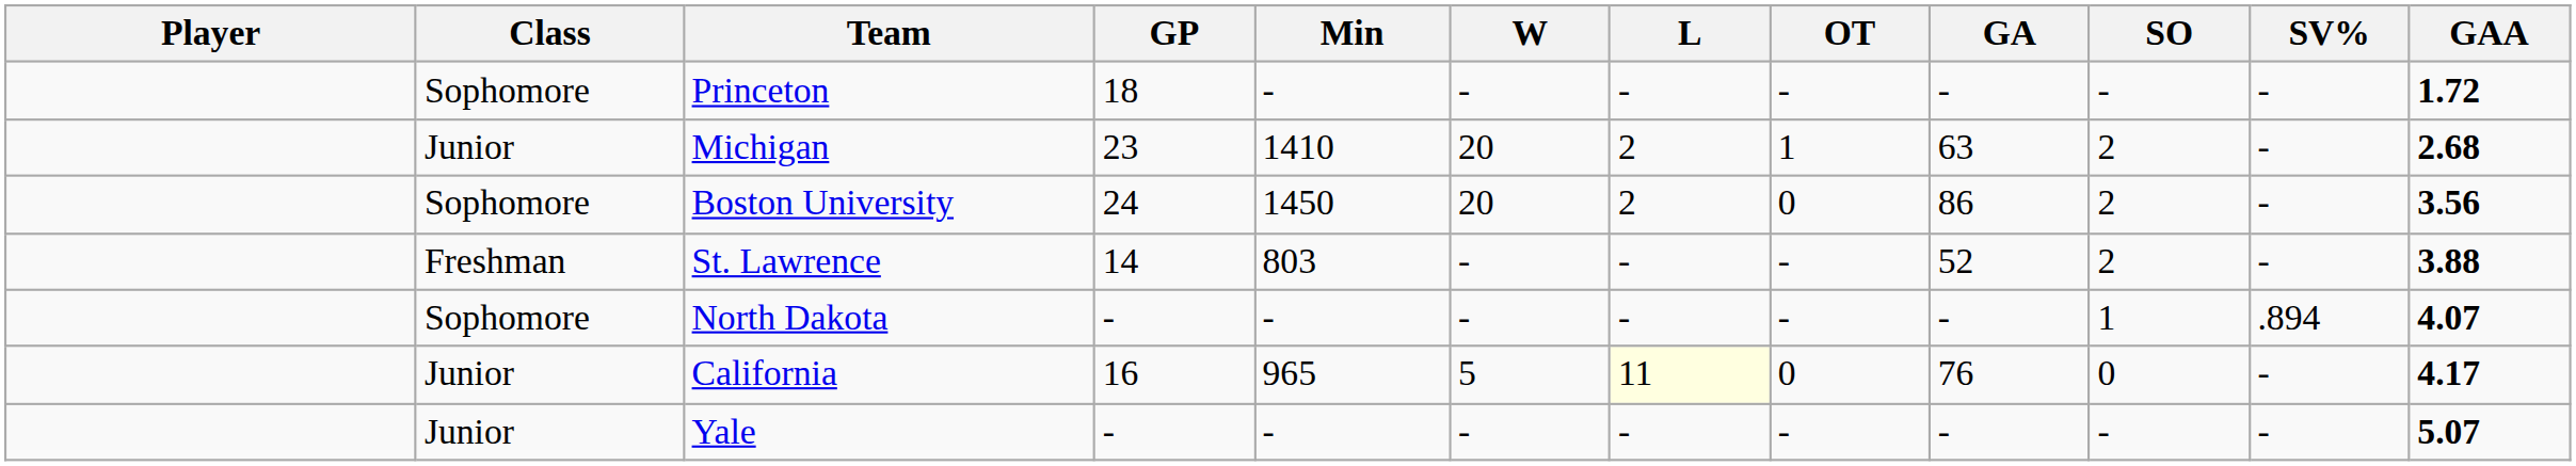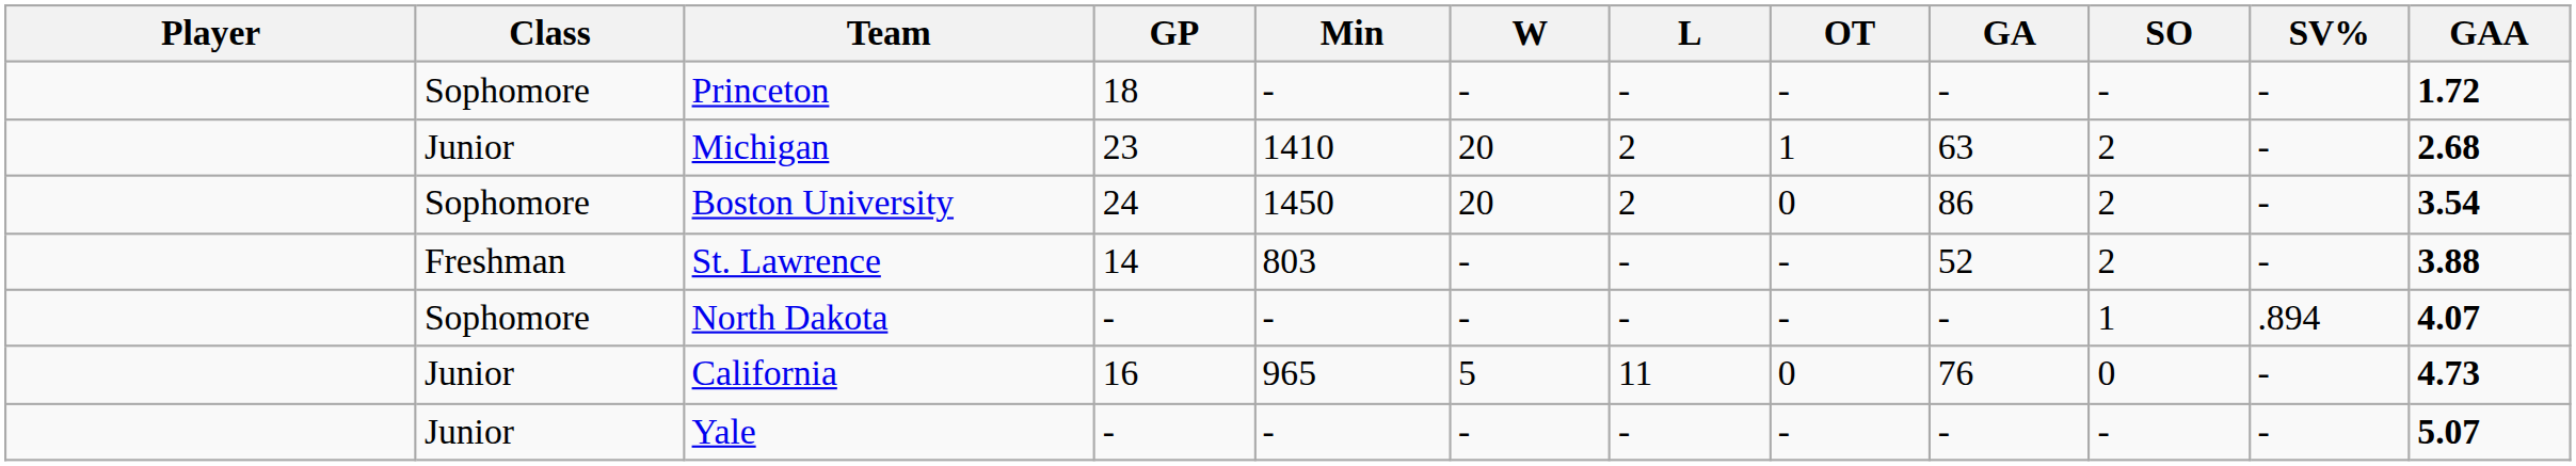Boston University | GAA: 3.56 -> 3.54
California | L: lightyellow background -> no background
California | GAA: 4.17 -> 4.73
